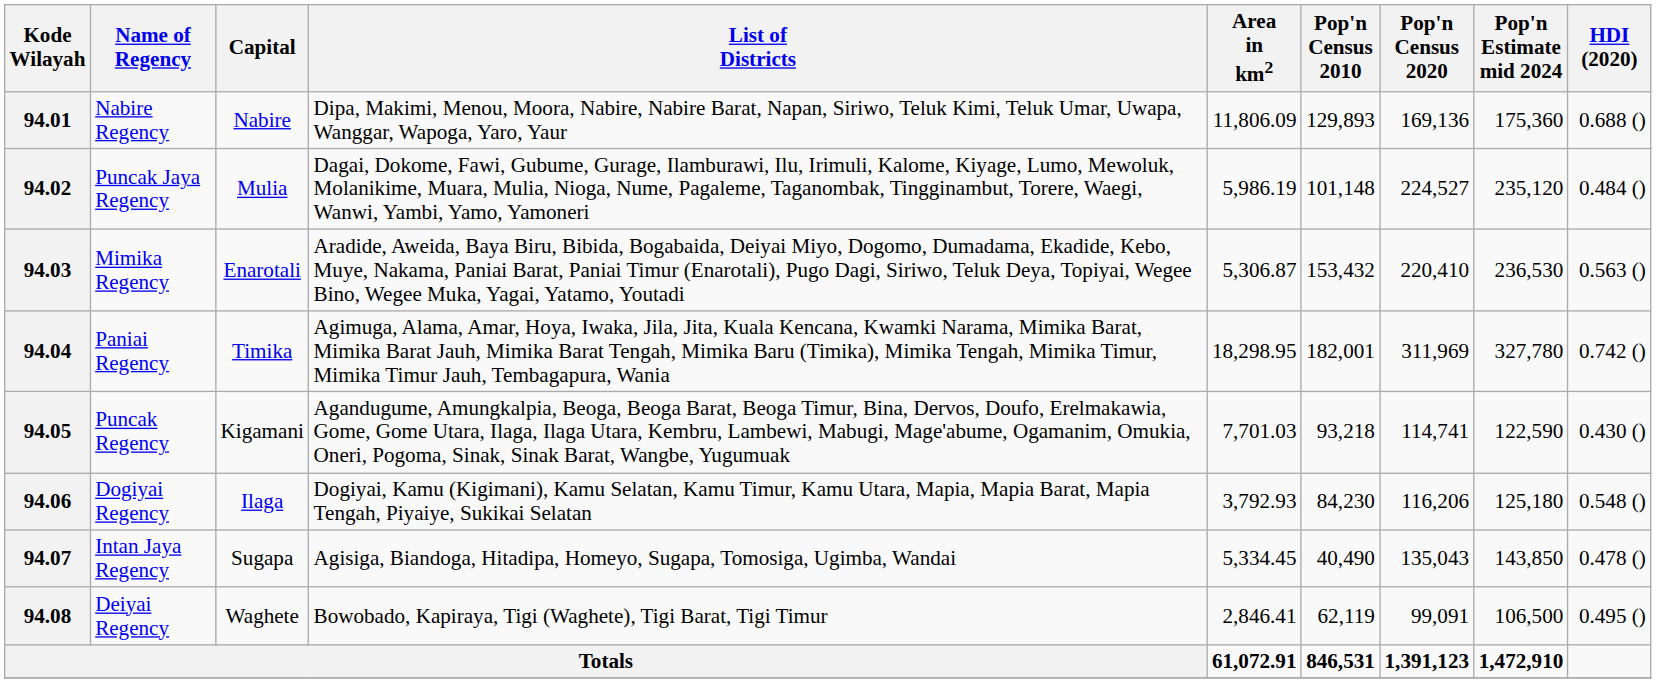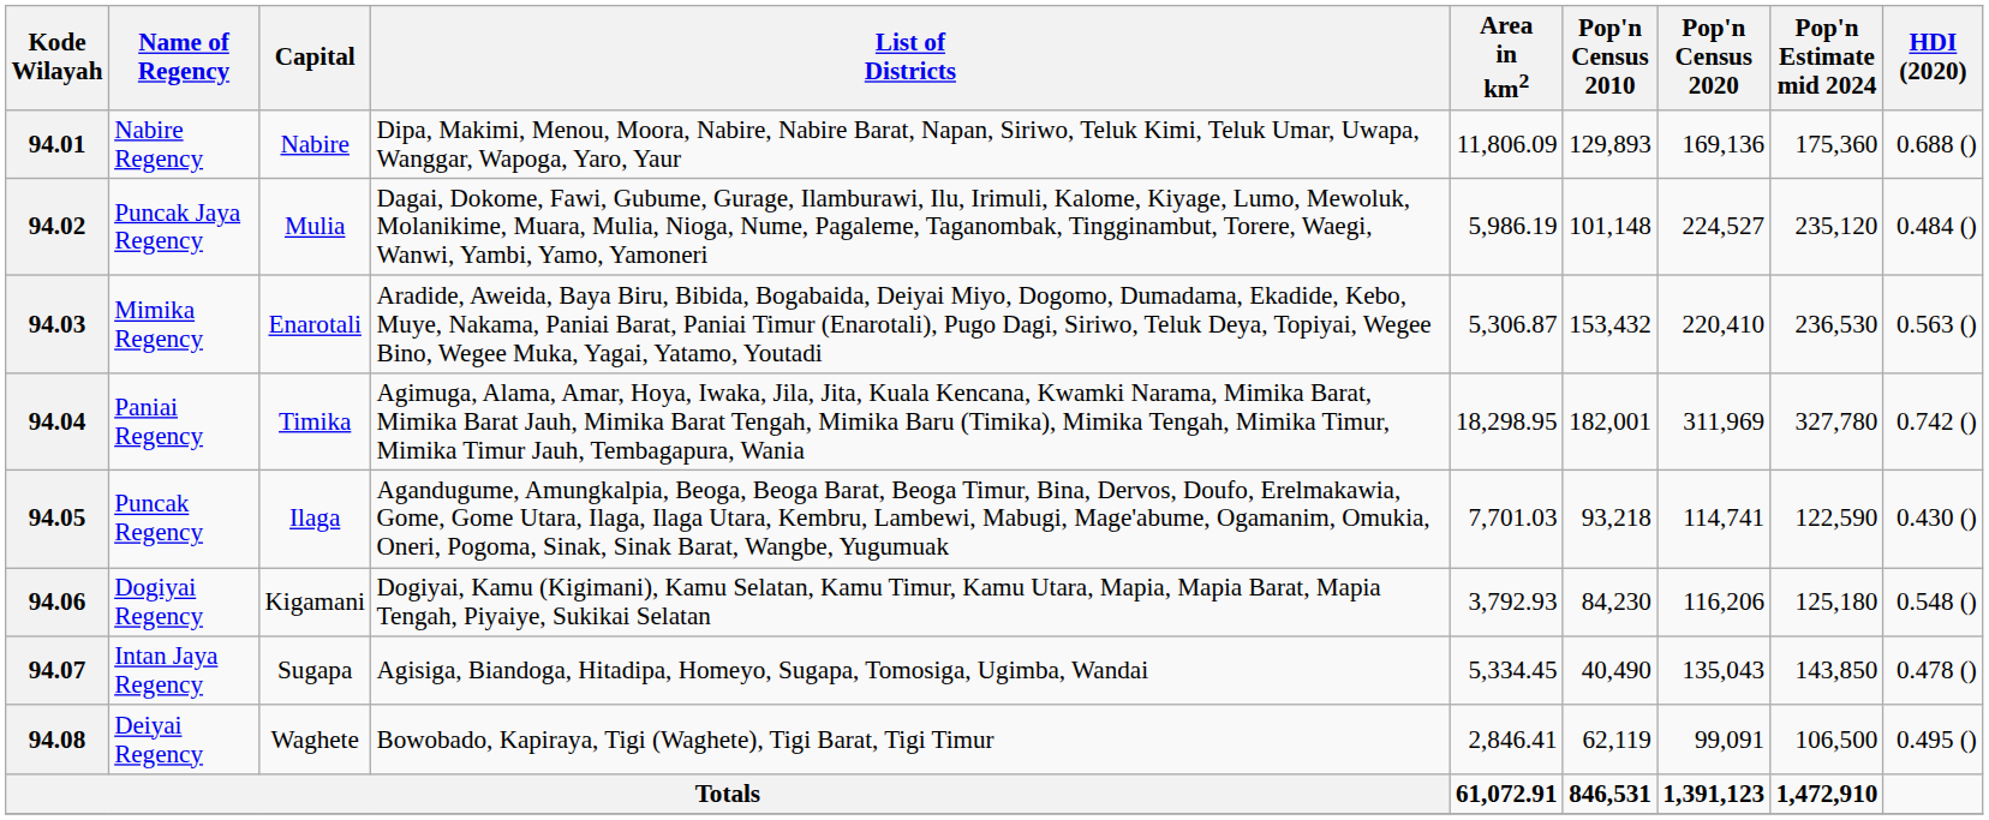94.05 | Capital: Kigamani -> Ilaga
94.06 | Capital: Ilaga -> Kigamani
